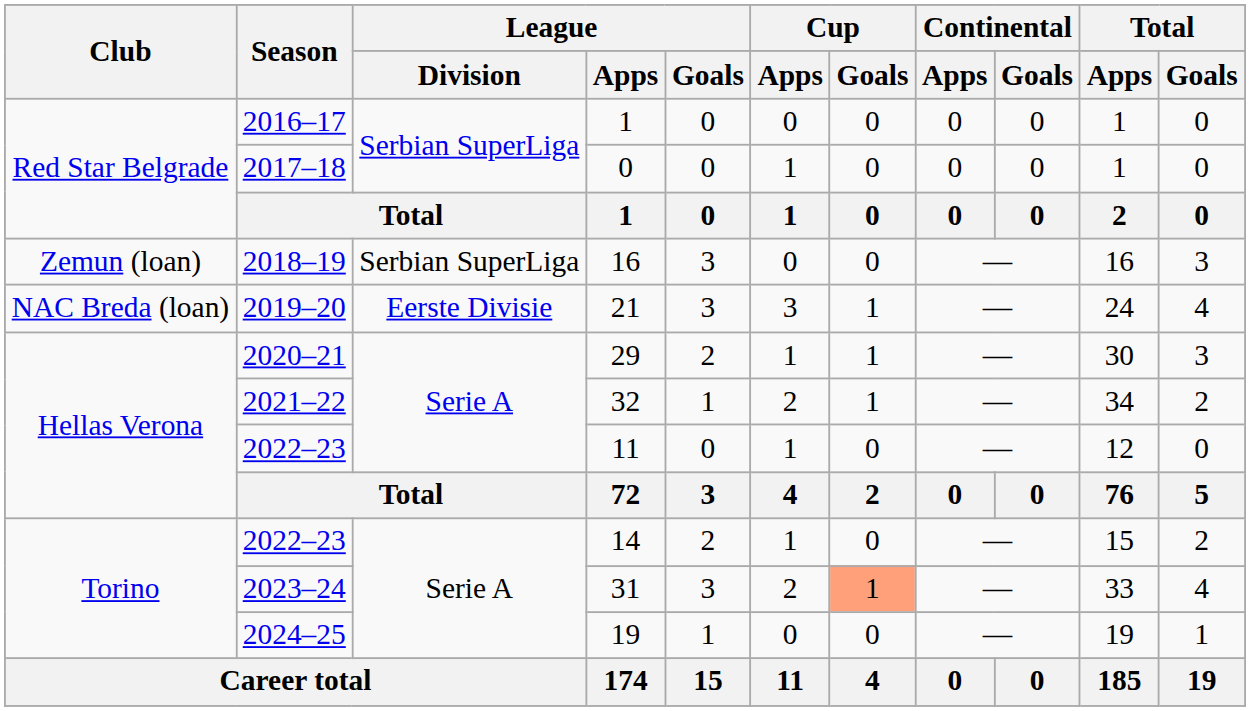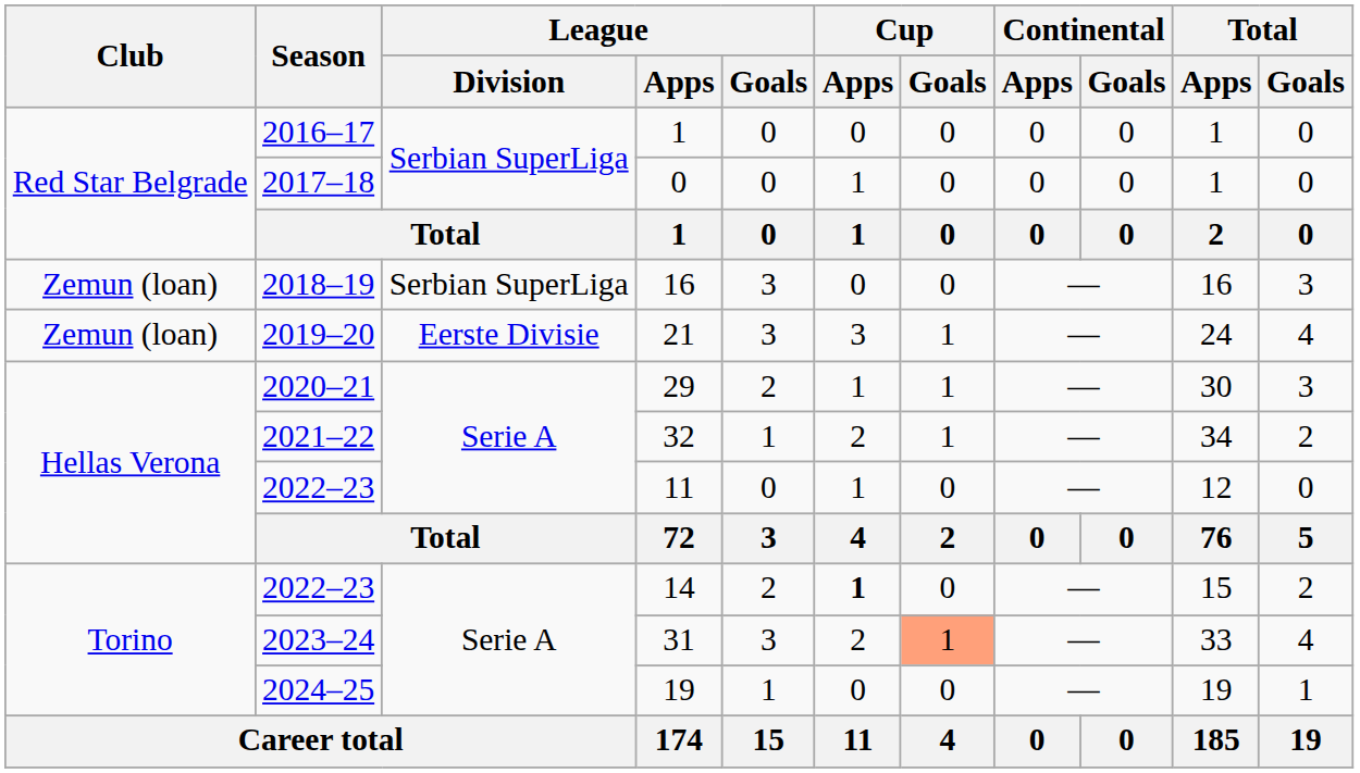21 | Club: NAC Breda (loan) -> Zemun (loan)
14 | Cup / Apps: normal -> bold
